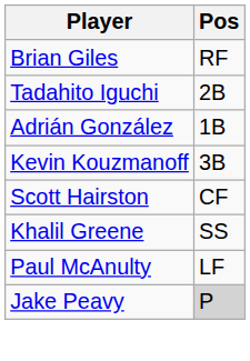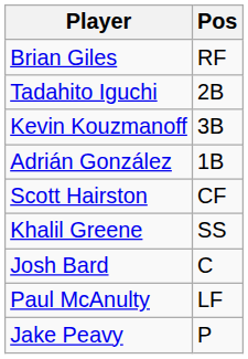rows swapped: Kevin Kouzmanoff <-> Adrián González
+ row: Josh Bard | C
Jake Peavy | Pos: lightgrey background -> no background
